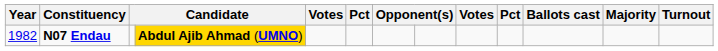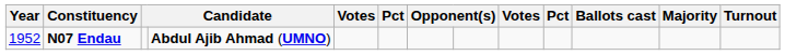N07 Endau | Year: 1982 -> 1952
N07 Endau | column 4: gold background -> no background
